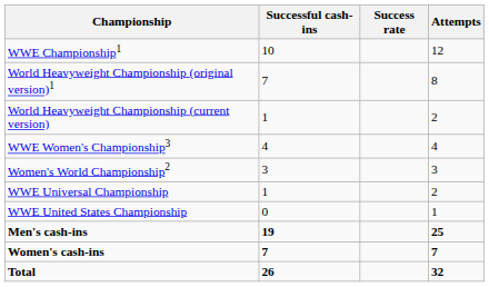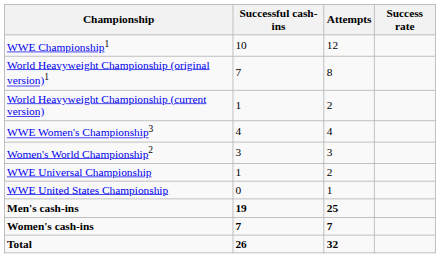columns swapped: Attempts <-> Success rate
